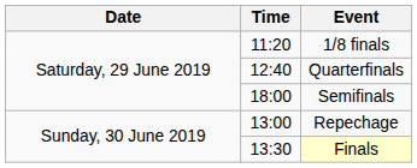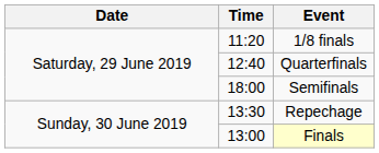Repechage | Time: 13:00 -> 13:30
Finals | Time: 13:30 -> 13:00
